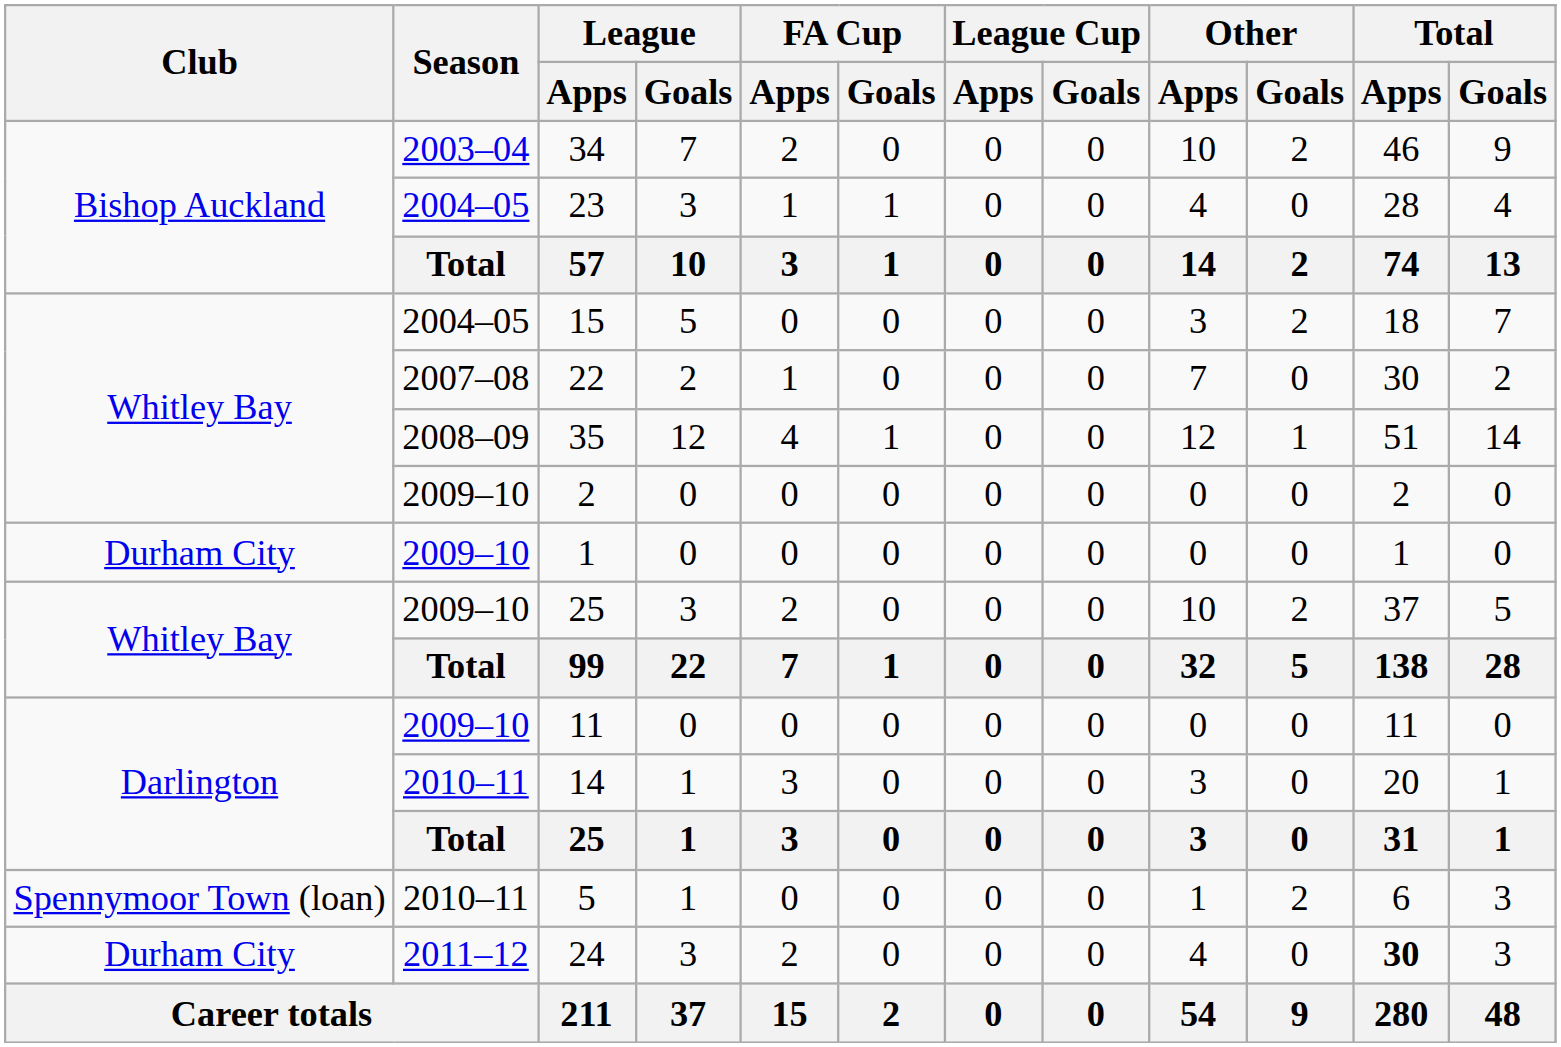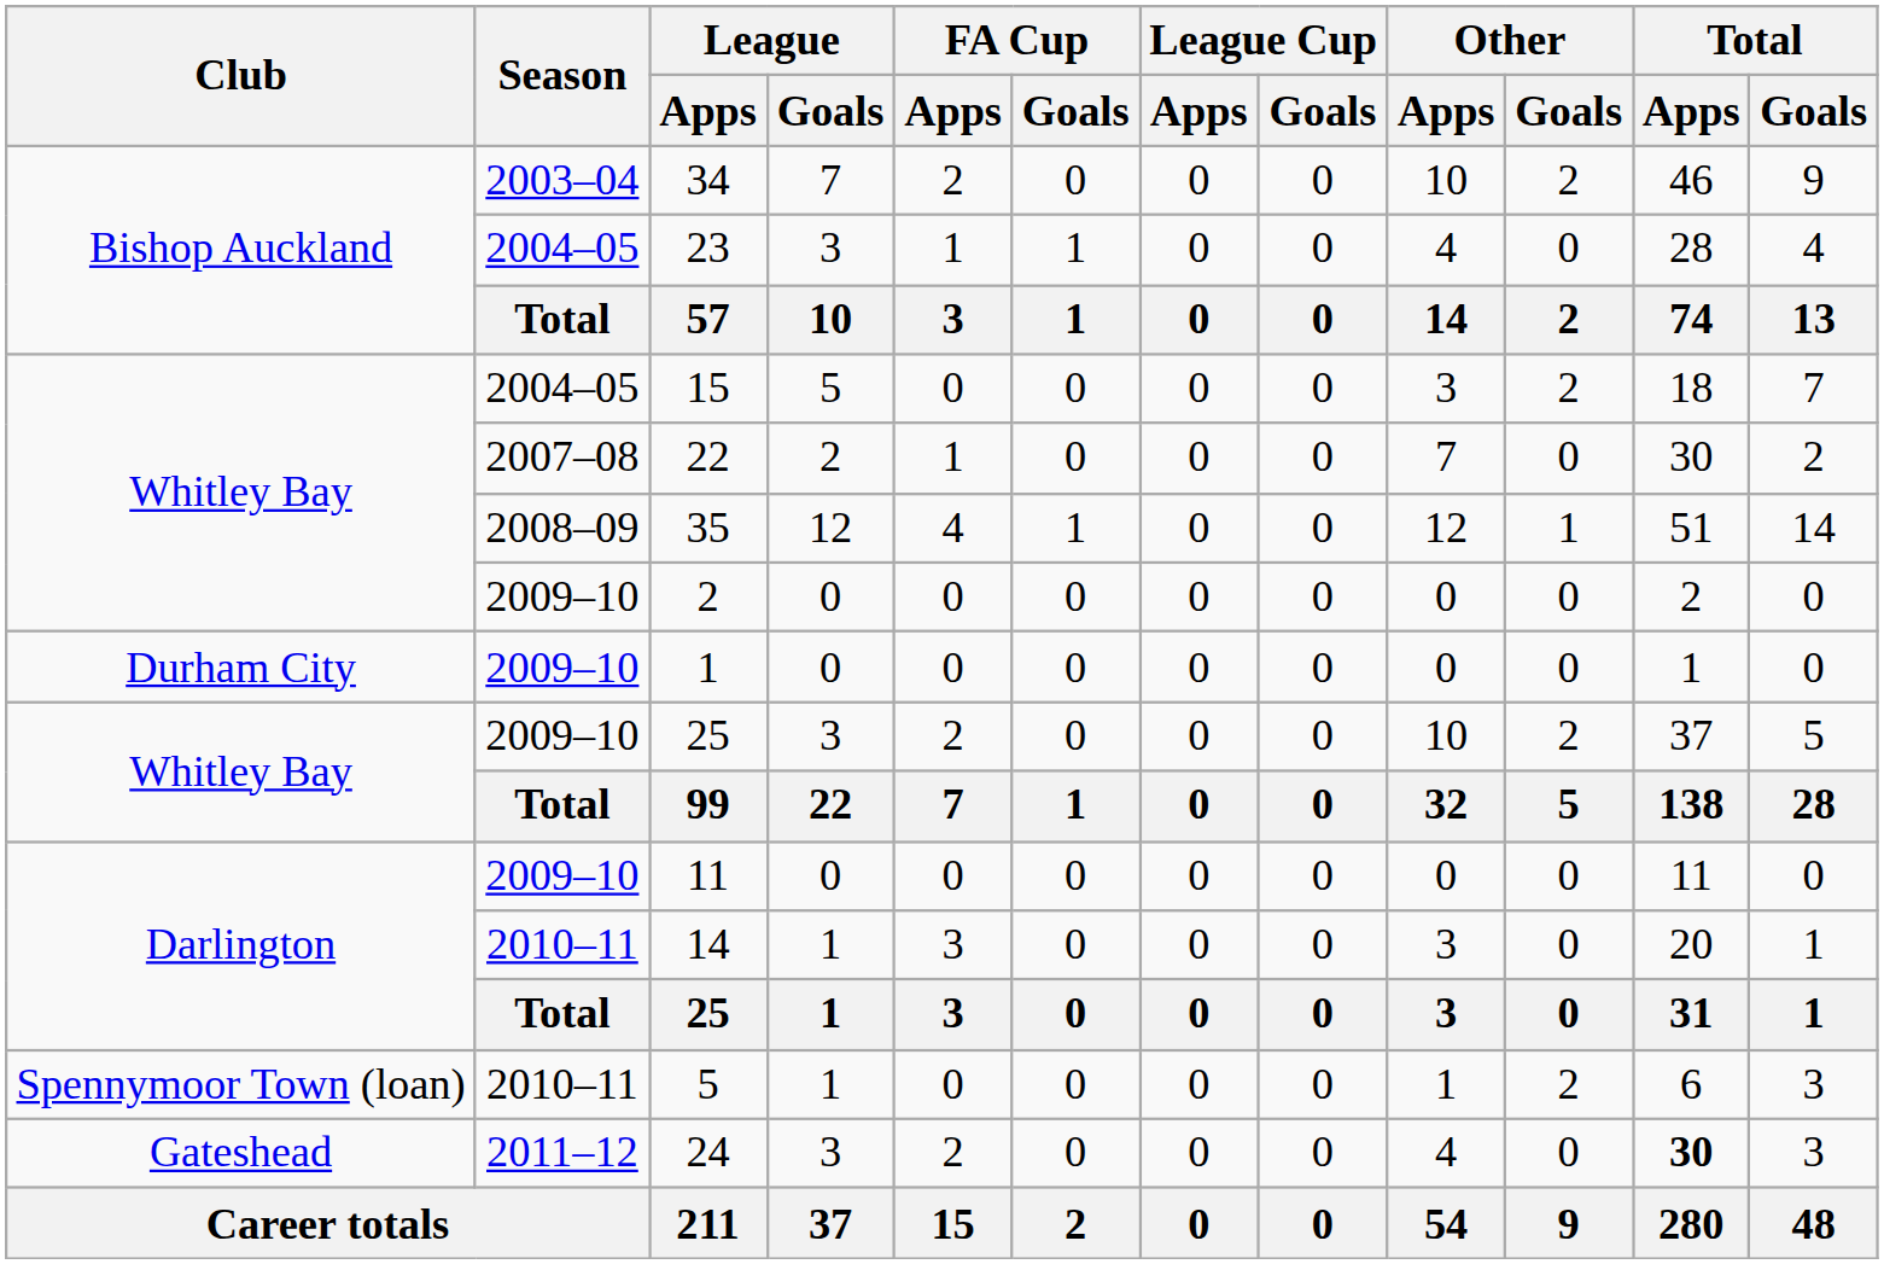24 | Club: Durham City -> Gateshead
